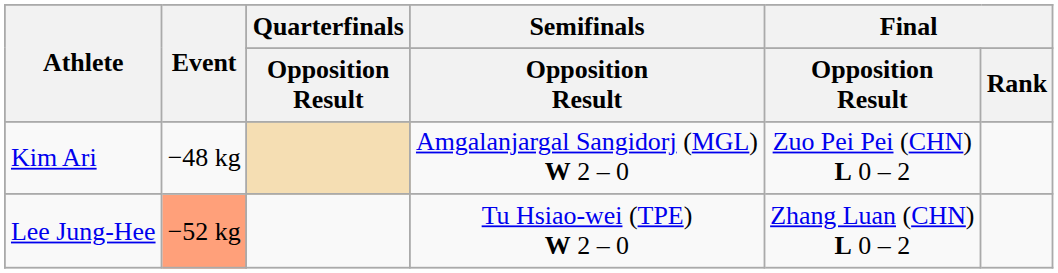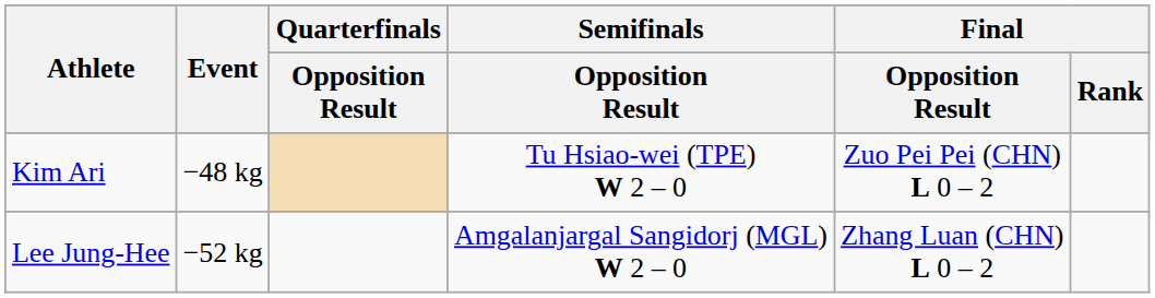Kim Ari | Semifinals / Opposition Result: Amgalanjargal Sangidorj (MGL) W 2 – 0 -> Tu Hsiao-wei (TPE) W 2 – 0
Lee Jung-Hee | Event: lightsalmon background -> no background
Lee Jung-Hee | Semifinals / Opposition Result: Tu Hsiao-wei (TPE) W 2 – 0 -> Amgalanjargal Sangidorj (MGL) W 2 – 0
